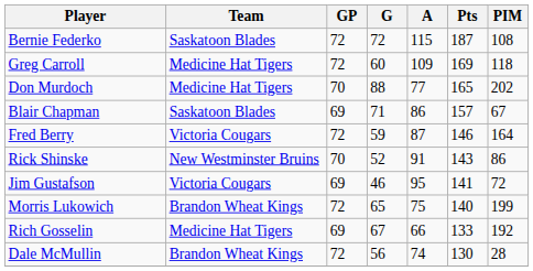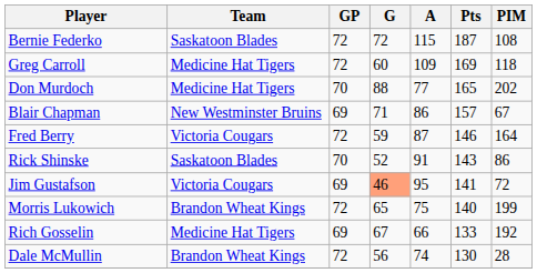Blair Chapman | Team: Saskatoon Blades -> New Westminster Bruins
Rick Shinske | Team: New Westminster Bruins -> Saskatoon Blades
Jim Gustafson | G: no background -> lightsalmon background
